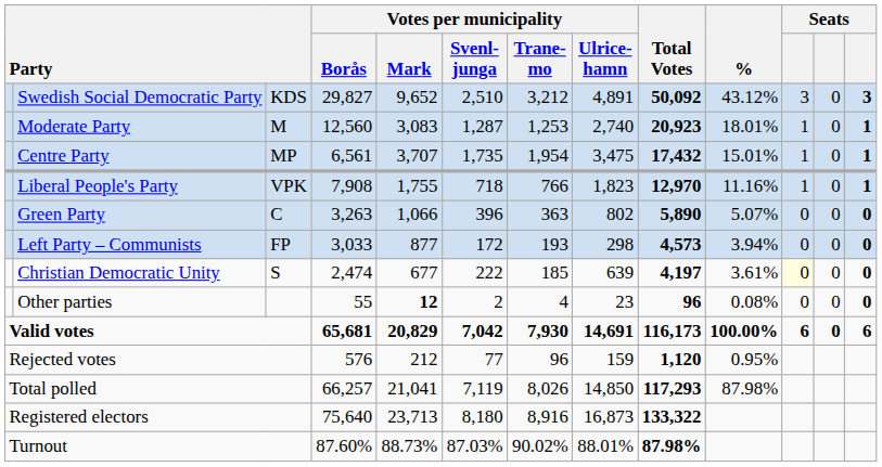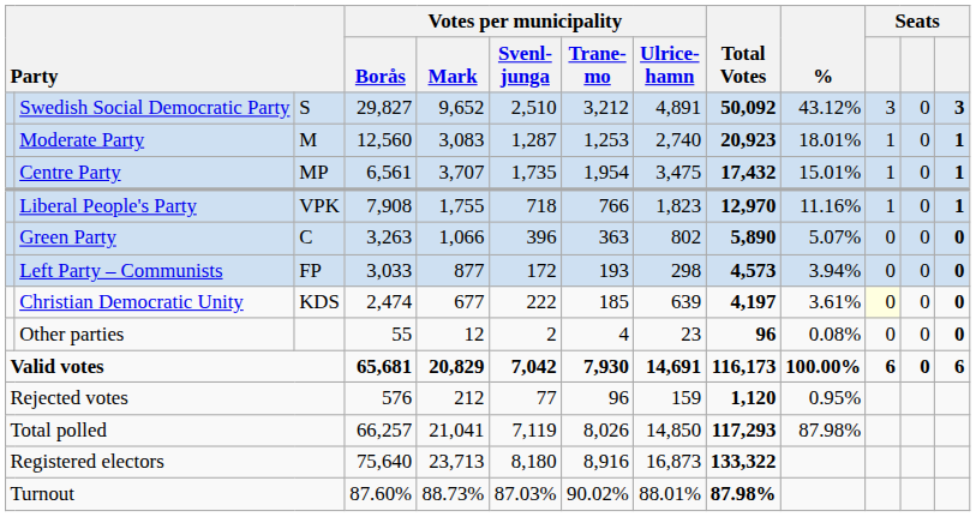Swedish Social Democratic Party | column 3: KDS -> S
Christian Democratic Unity | column 3: S -> KDS
Other parties | Votes per municipality / Mark: bold -> normal
